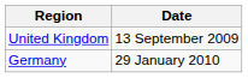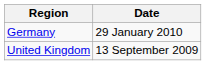rows swapped: United Kingdom <-> Germany
